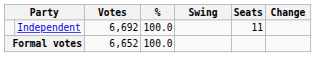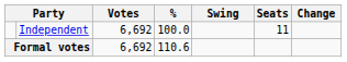Formal votes | Votes: 6,652 -> 6,692
Formal votes | %: 100.0 -> 110.6
